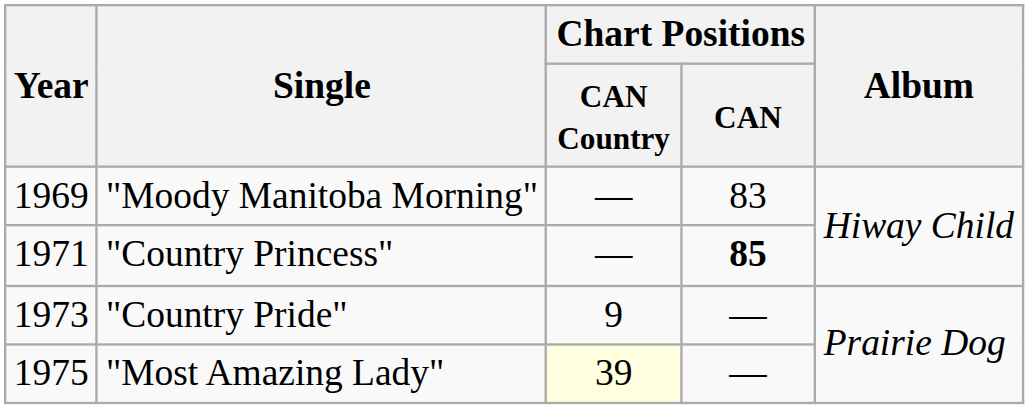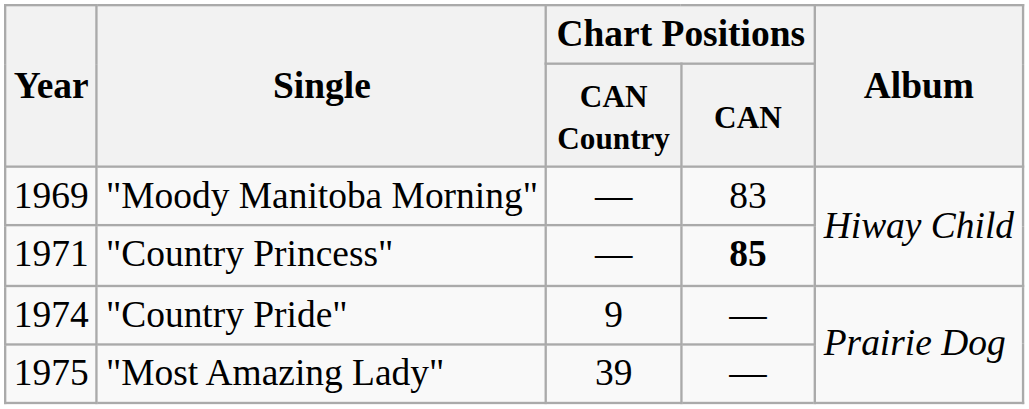"Country Pride" | Year: 1973 -> 1974
"Most Amazing Lady" | Chart Positions / CAN Country: lightyellow background -> no background
